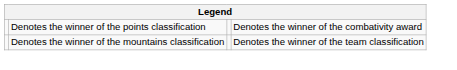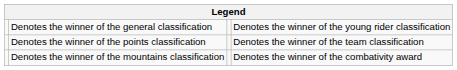+ row: Denotes the winner of the general classification | Denotes the winner of the young rider classification
Denotes the winner of the points classification | column 4: Denotes the winner of the combativity award -> Denotes the winner of the team classification
Denotes the winner of the mountains classification | column 4: Denotes the winner of the team classification -> Denotes the winner of the combativity award
